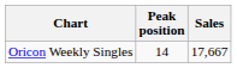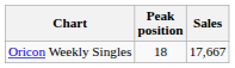Oricon Weekly Singles | Peak position: 14 -> 18
